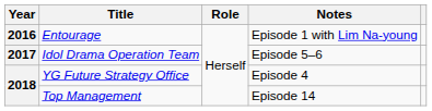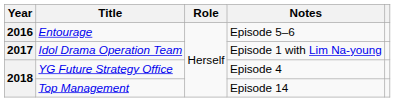Entourage | Notes: Episode 1 with Lim Na-young -> Episode 5–6
Idol Drama Operation Team | Notes: Episode 5–6 -> Episode 1 with Lim Na-young
